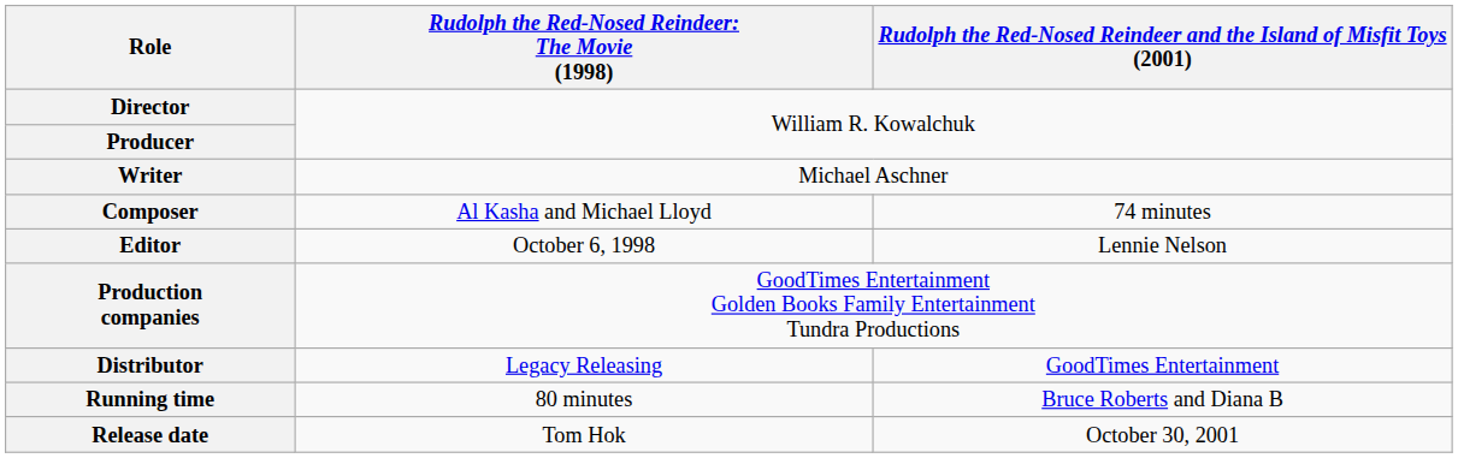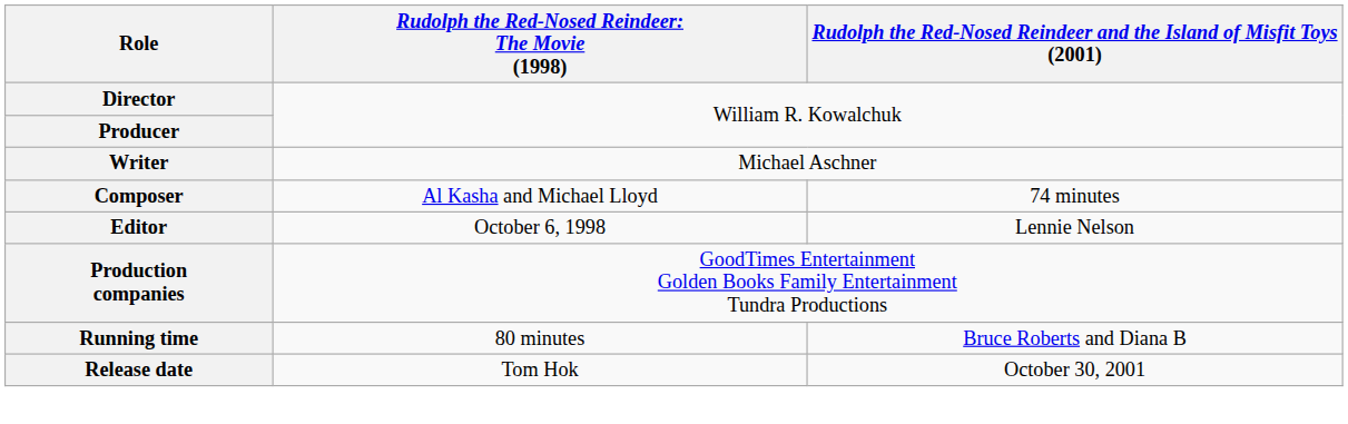- row: Distributor | Legacy Releasing | GoodTimes Entertainment
